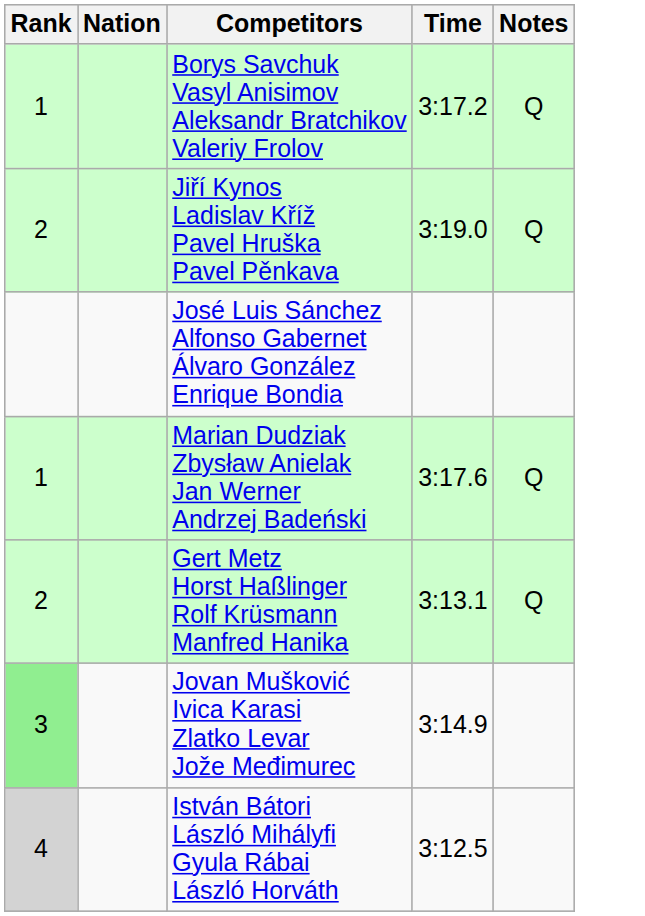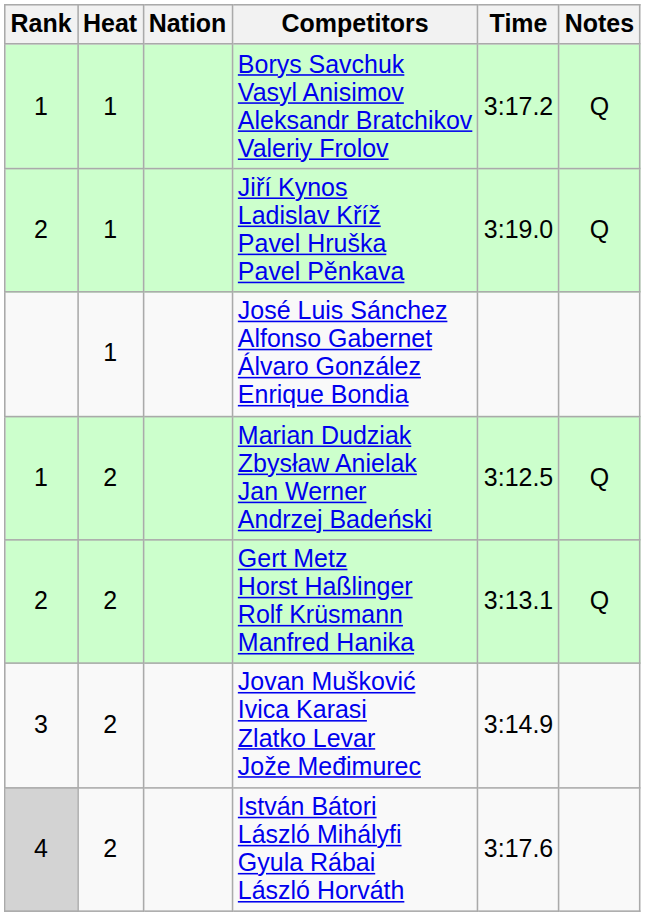+ column: Heat | 1 | 1 | 1 | 2 | 2 | 2 | 2
Marian Dudziak Zbysław Anielak Jan Werner Andrzej Badeński | Time: 3:17.6 -> 3:12.5
Jovan Mušković Ivica Karasi Zlatko Levar Jože Međimurec | Rank: lightgreen background -> no background
István Bátori László Mihályfi Gyula Rábai László Horváth | Time: 3:12.5 -> 3:17.6
